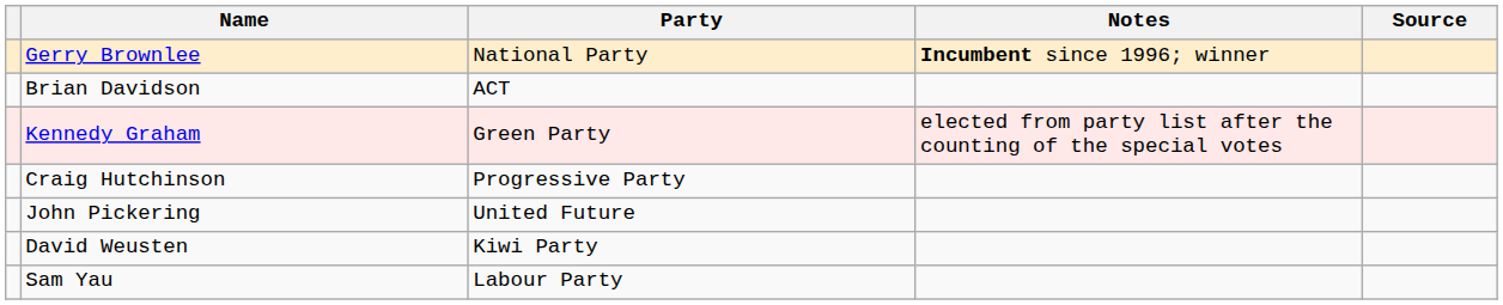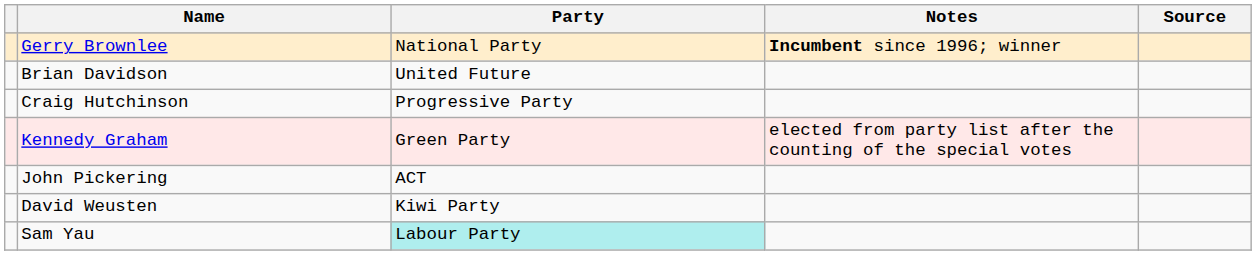Brian Davidson | Party: ACT -> United Future
rows swapped: Kennedy Graham <-> Craig Hutchinson
John Pickering | Party: United Future -> ACT
Sam Yau | Party: no background -> paleturquoise background
